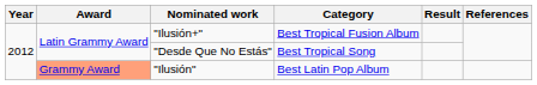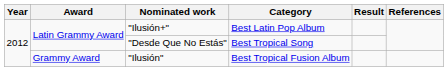"Ilusión+" | Category: Best Tropical Fusion Album -> Best Latin Pop Album
"Ilusión" | Award: lightsalmon background -> no background
"Ilusión" | Category: Best Latin Pop Album -> Best Tropical Fusion Album
